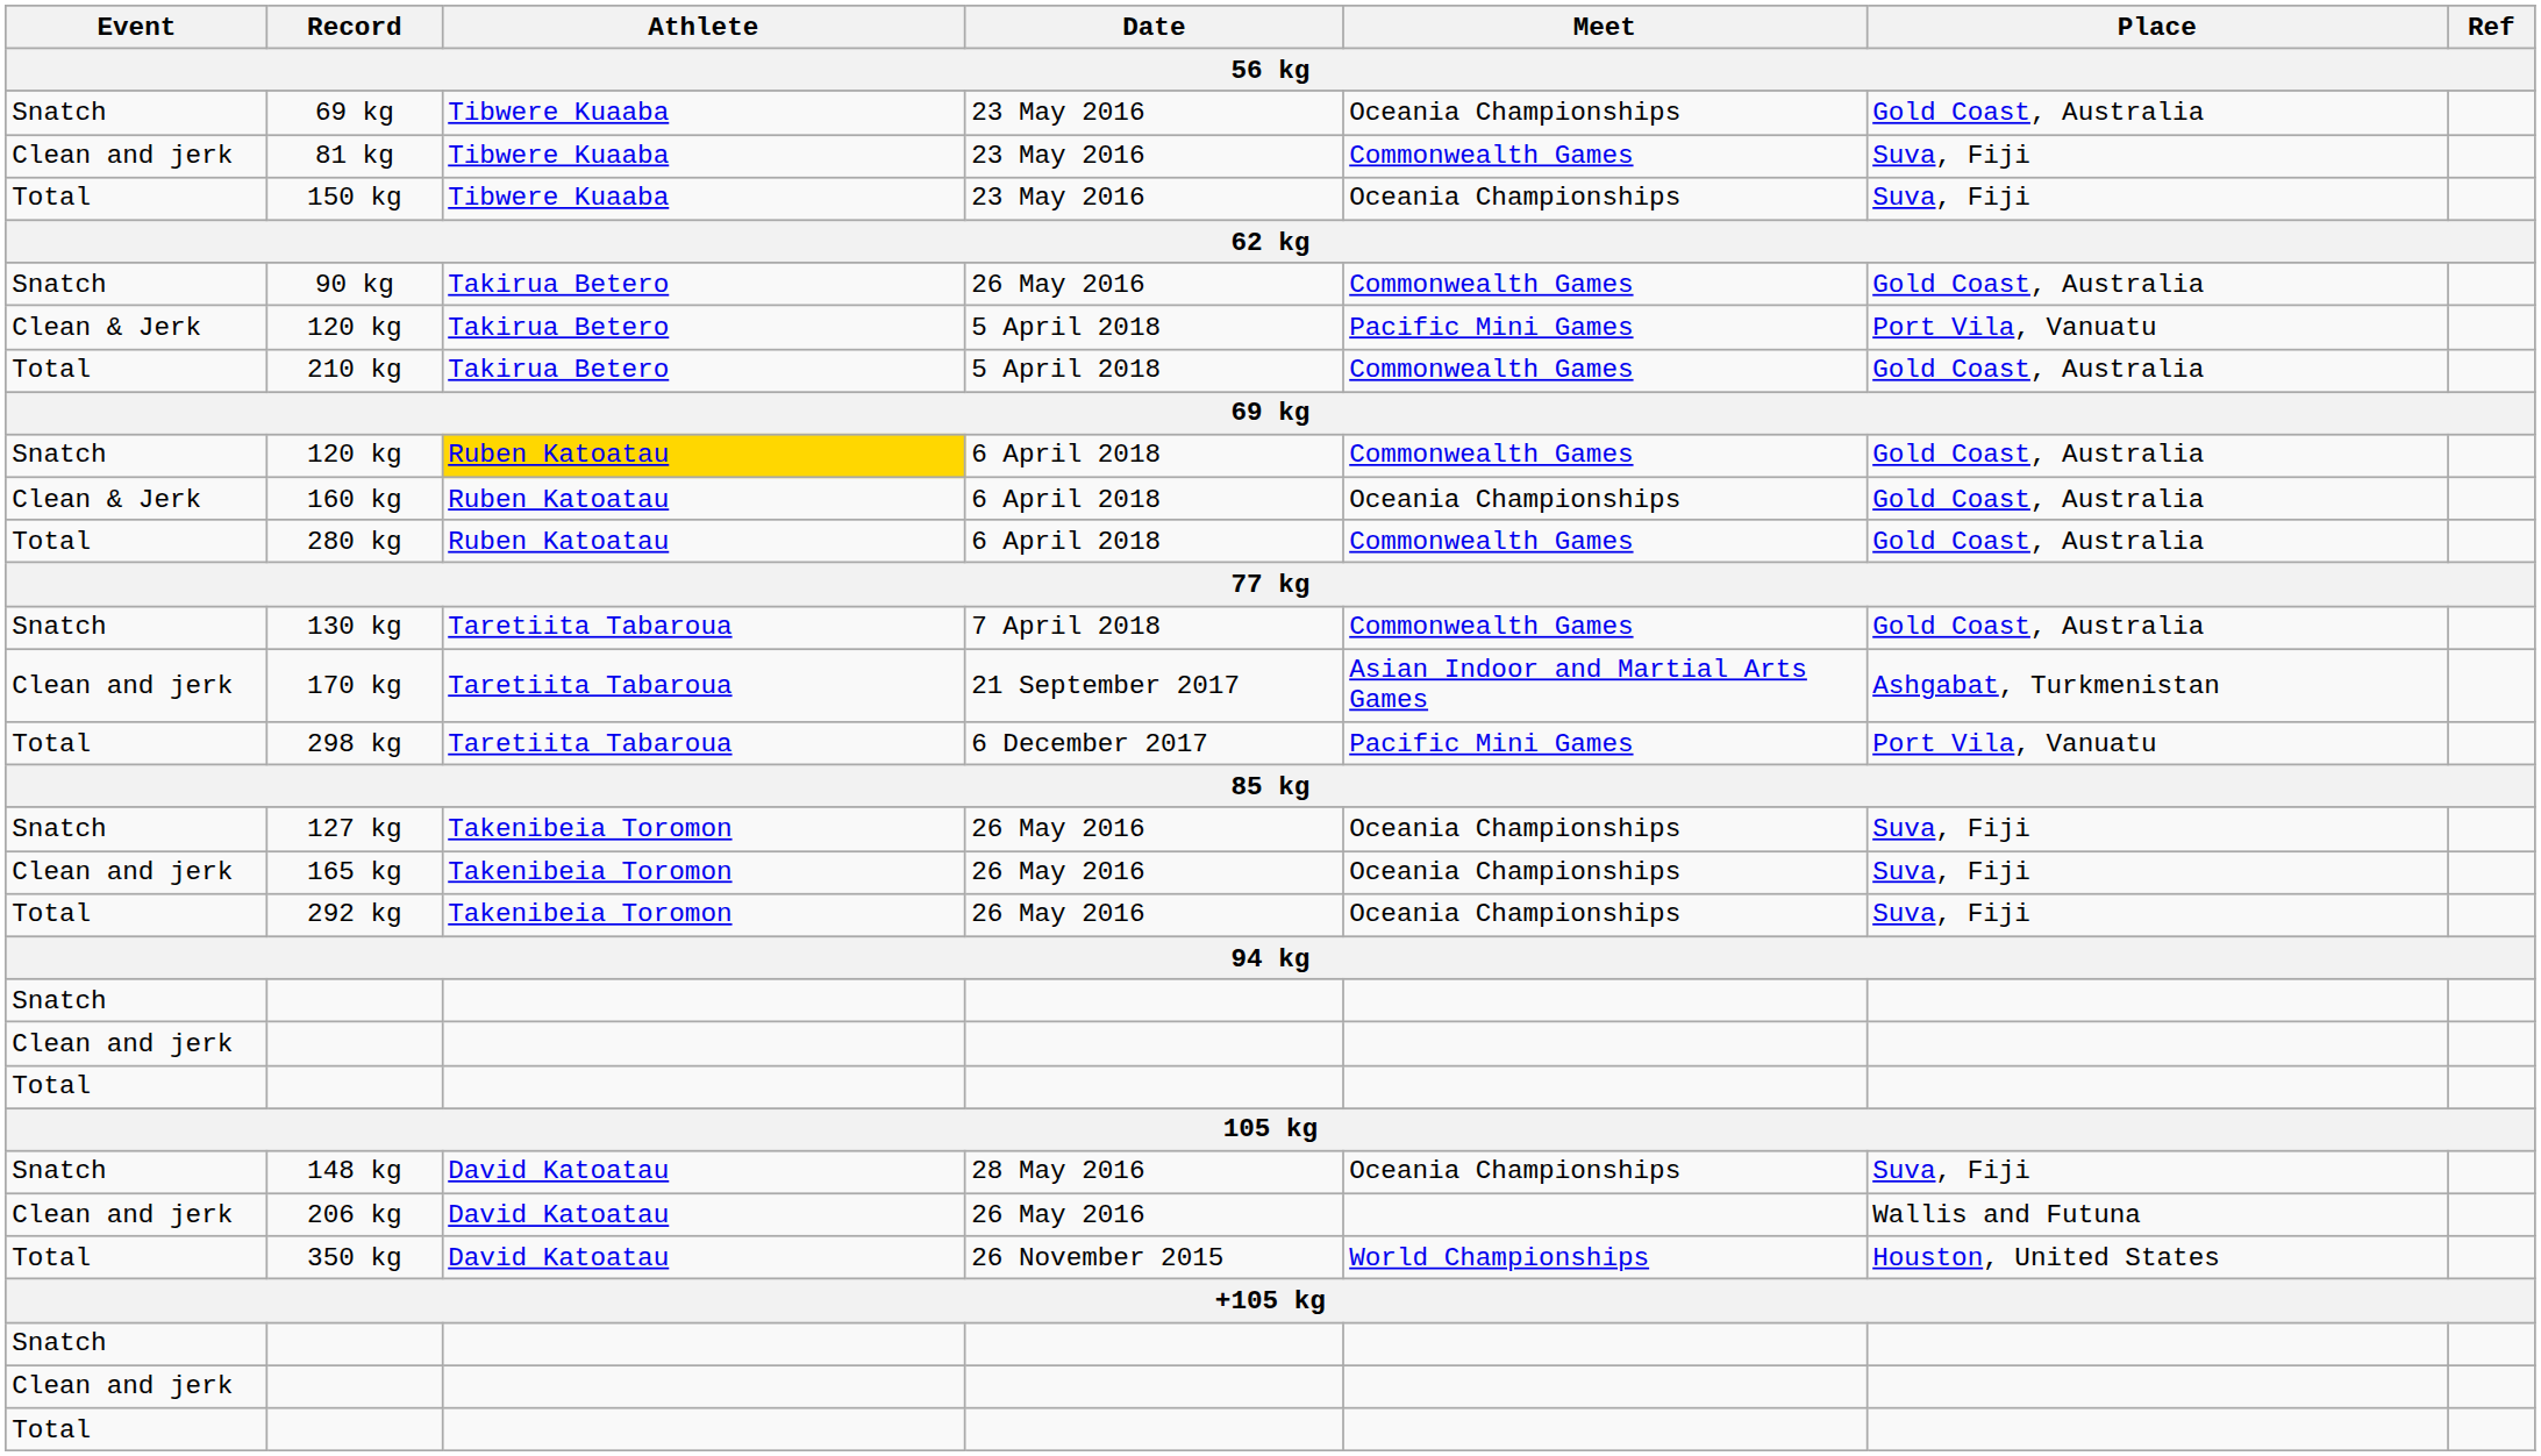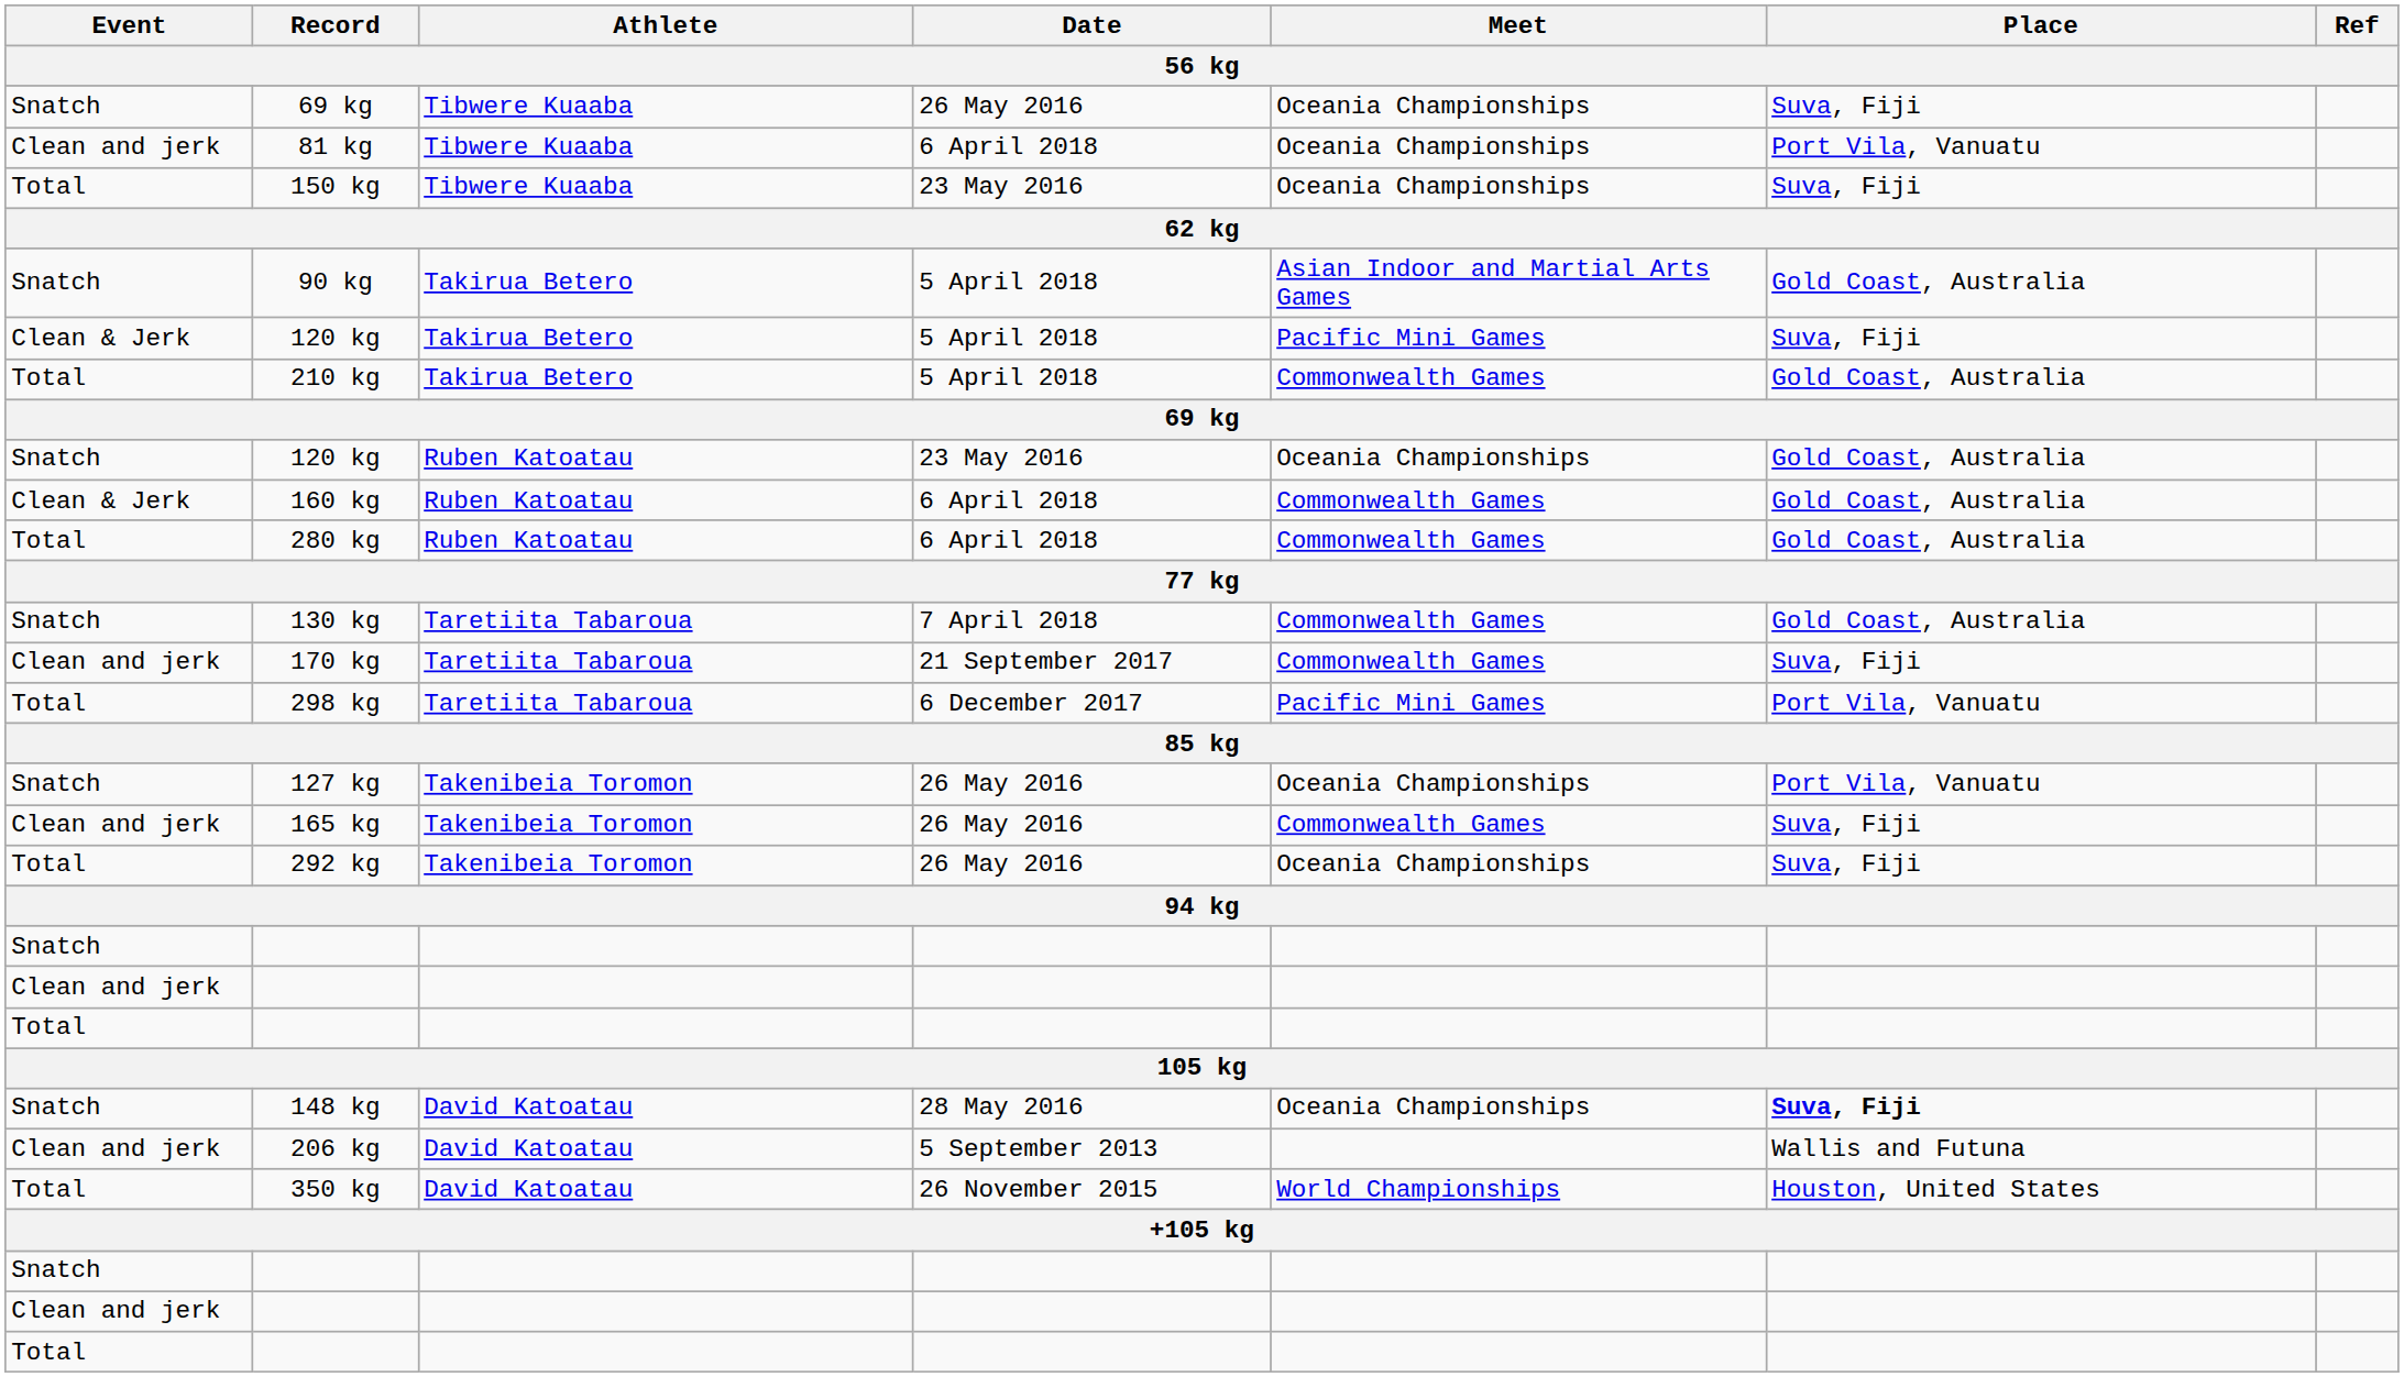Snatch / 69 kg | Date: 23 May 2016 -> 26 May 2016
Snatch / 69 kg | Place: Gold Coast, Australia -> Suva, Fiji
81 kg | Date: 23 May 2016 -> 6 April 2018
81 kg | Meet: Commonwealth Games -> Oceania Championships
81 kg | Place: Suva, Fiji -> Port Vila, Vanuatu
90 kg | Date: 26 May 2016 -> 5 April 2018
90 kg | Meet: Commonwealth Games -> Asian Indoor and Martial Arts Games
Clean & Jerk / 120 kg | Place: Port Vila, Vanuatu -> Suva, Fiji
Snatch / 120 kg | Athlete: gold background -> no background
Snatch / 120 kg | Date: 6 April 2018 -> 23 May 2016
Snatch / 120 kg | Meet: Commonwealth Games -> Oceania Championships
160 kg | Meet: Oceania Championships -> Commonwealth Games
170 kg | Meet: Asian Indoor and Martial Arts Games -> Commonwealth Games
170 kg | Place: Ashgabat, Turkmenistan -> Suva, Fiji
127 kg | Place: Suva, Fiji -> Port Vila, Vanuatu
165 kg | Meet: Oceania Championships -> Commonwealth Games
148 kg | Place: normal -> bold
206 kg | Date: 26 May 2016 -> 5 September 2013
